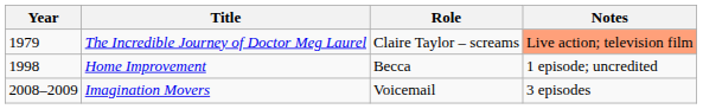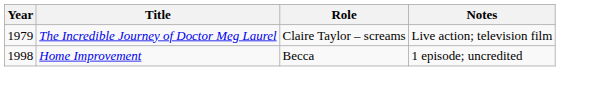The Incredible Journey of Doctor Meg Laurel | Notes: lightsalmon background -> no background
- row: 2008–2009 | Imagination Movers | Voicemail | 3 episodes
